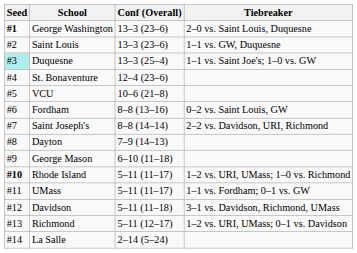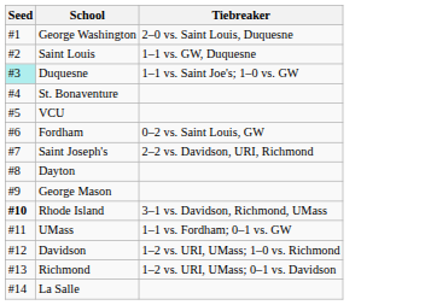- column: Conf (Overall) | 13–3 (23–6) | 13–3 (23–6) | 13–3 (25–4) | 12–4 (23–6) | 10–6 (21–8) | 8–8 (13–16) | 8–8 (14–14) | 7–9 (14–13) | 6–10 (11–18) | 5–11 (11–17) | 5–11 (11–17) | 5–11 (11–18) | 5–11 (12–17) | 2–14 (5–24)
George Washington | Seed: bold -> normal
Rhode Island | Tiebreaker: 1–2 vs. URI, UMass; 1–0 vs. Richmond -> 3–1 vs. Davidson, Richmond, UMass
Davidson | Tiebreaker: 3–1 vs. Davidson, Richmond, UMass -> 1–2 vs. URI, UMass; 1–0 vs. Richmond
